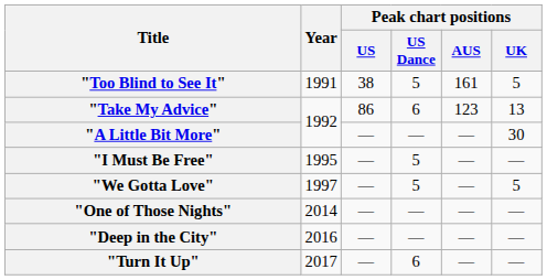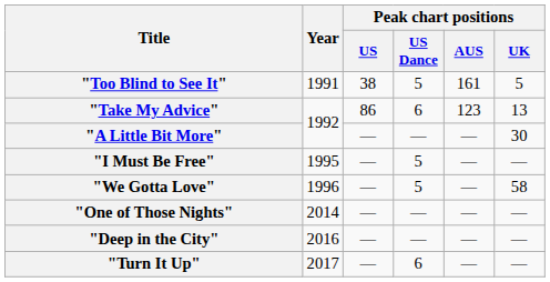"We Gotta Love" | Year: 1997 -> 1996
"We Gotta Love" | Peak chart positions / UK: 5 -> 58
